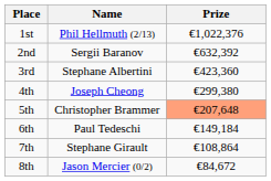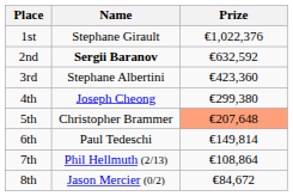1st | Name: Phil Hellmuth (2/13) -> Stephane Girault
2nd | Name: normal -> bold
2nd | Prize: €632,392 -> €632,592
6th | Prize: €149,184 -> €149,814
7th | Name: Stephane Girault -> Phil Hellmuth (2/13)
